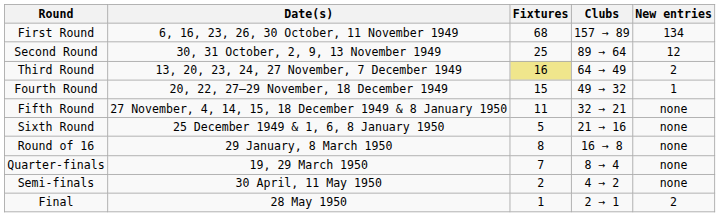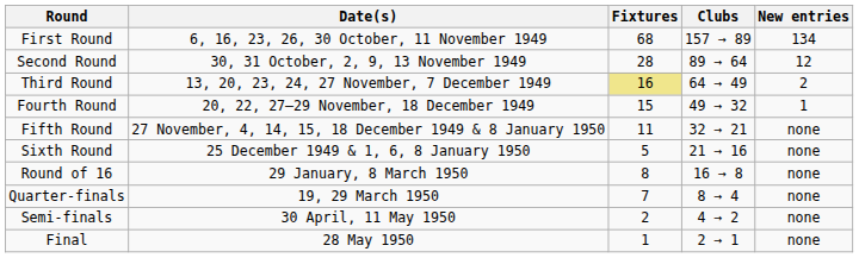Second Round | Fixtures: 25 -> 28
Final | New entries: 2 -> none
